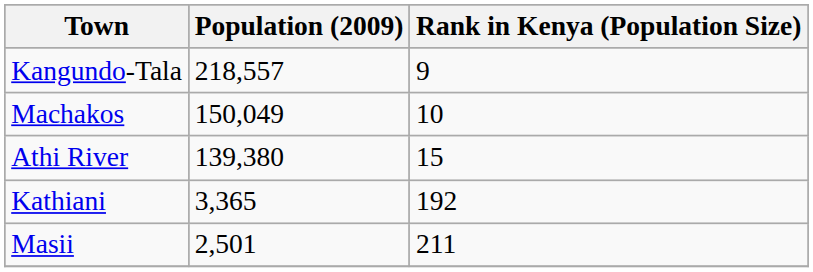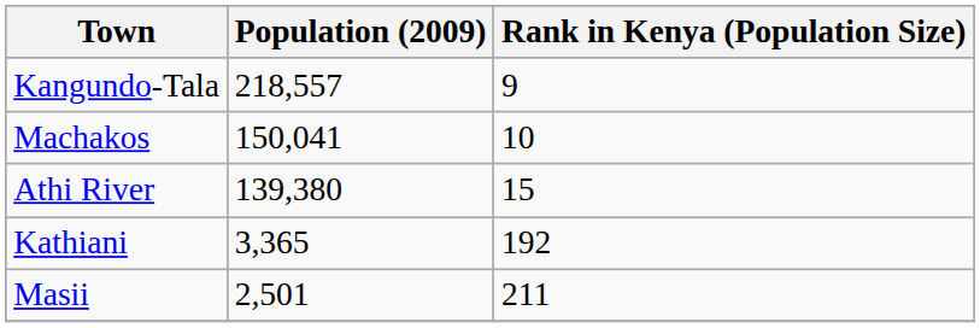Machakos | Population (2009): 150,049 -> 150,041
